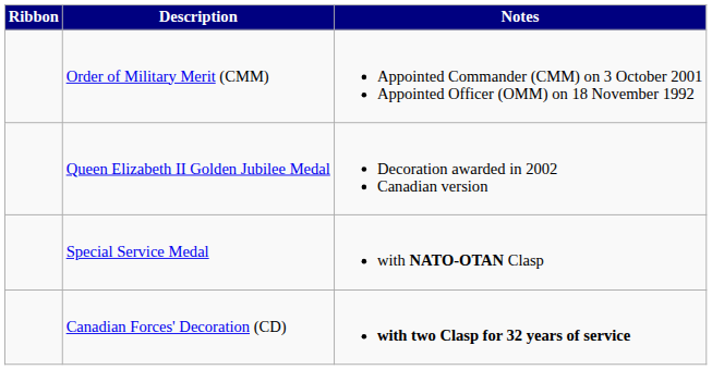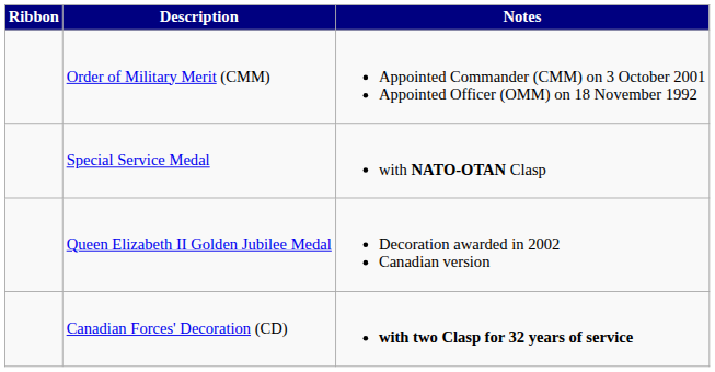rows swapped: Special Service Medal <-> Queen Elizabeth II Golden Jubilee Medal
